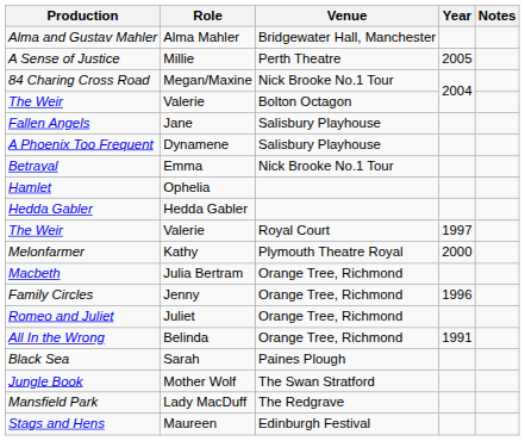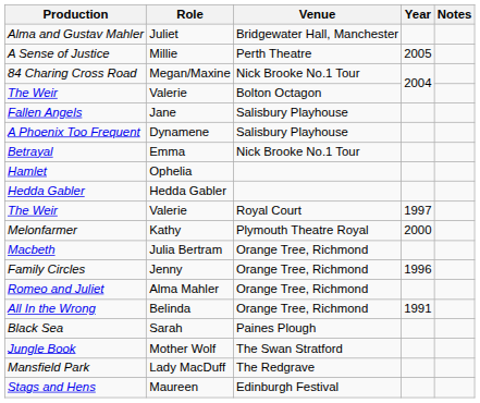Alma and Gustav Mahler | Role: Alma Mahler -> Juliet
Romeo and Juliet | Role: Juliet -> Alma Mahler
